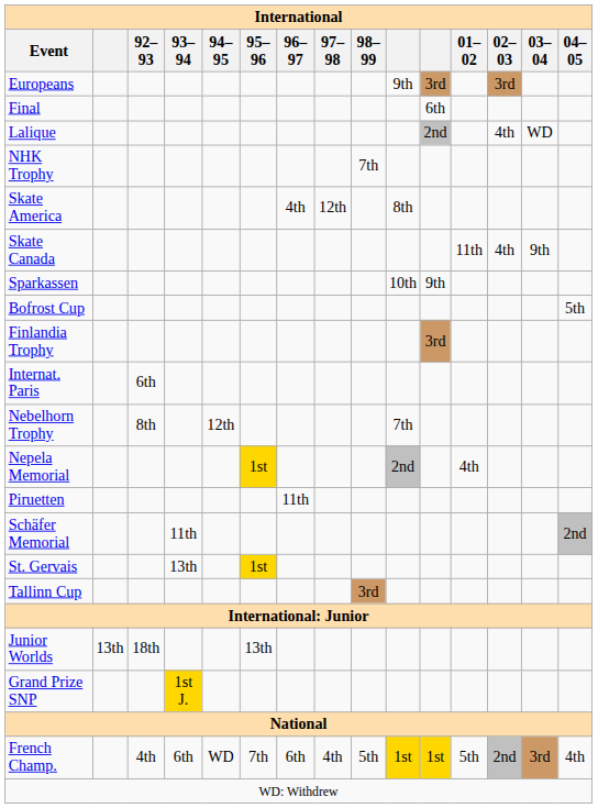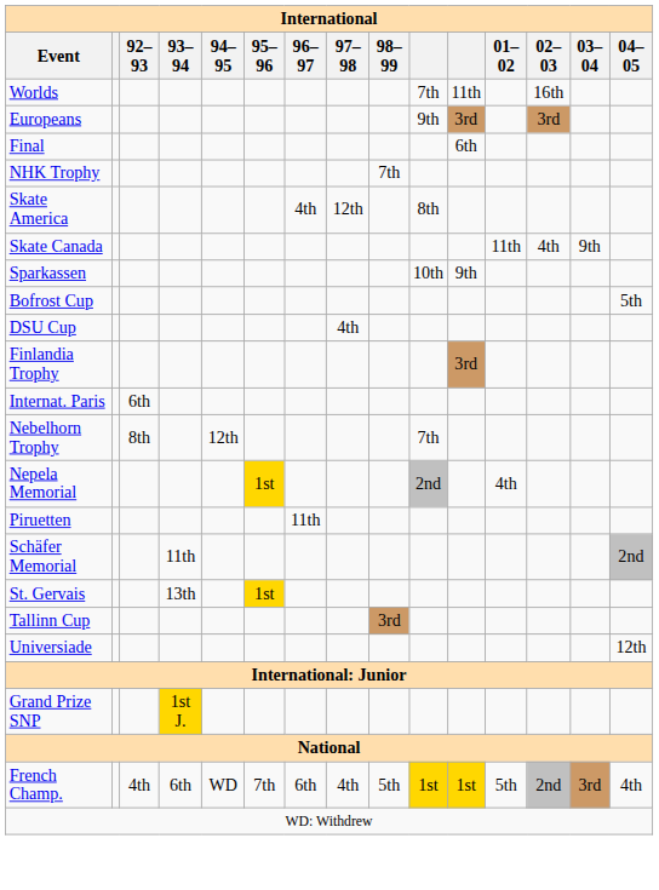+ row: Worlds | 7th | 11th | 16th
- row: Lalique | 2nd | 4th | WD
+ row: DSU Cup | 4th
+ row: Universiade | 12th
- row: Junior Worlds | 13th | 18th | 13th
